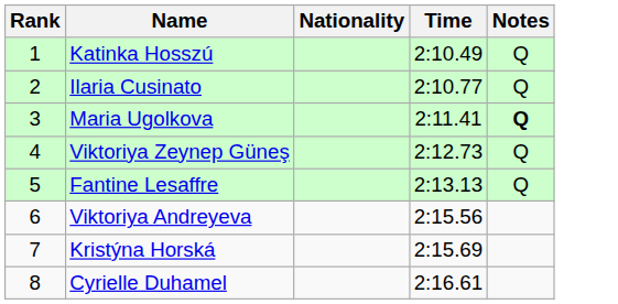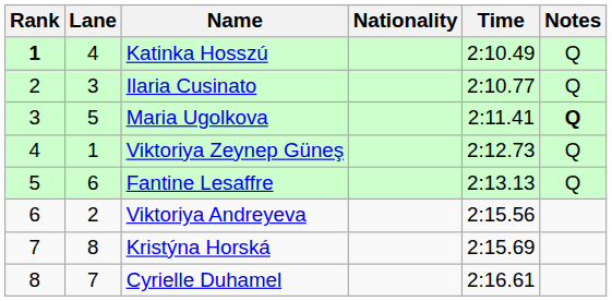+ column: Lane | 4 | 3 | 5 | 1 | 6 | 2 | 8 | 7
Katinka Hosszú | Rank: normal -> bold
